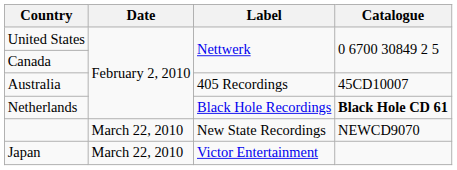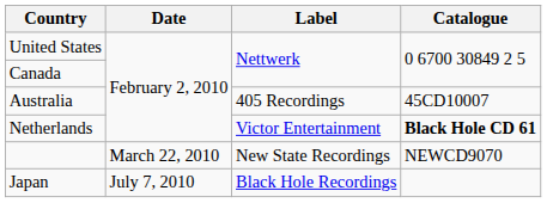Netherlands | Label: Black Hole Recordings -> Victor Entertainment
Japan | Date: March 22, 2010 -> July 7, 2010
Japan | Label: Victor Entertainment -> Black Hole Recordings
